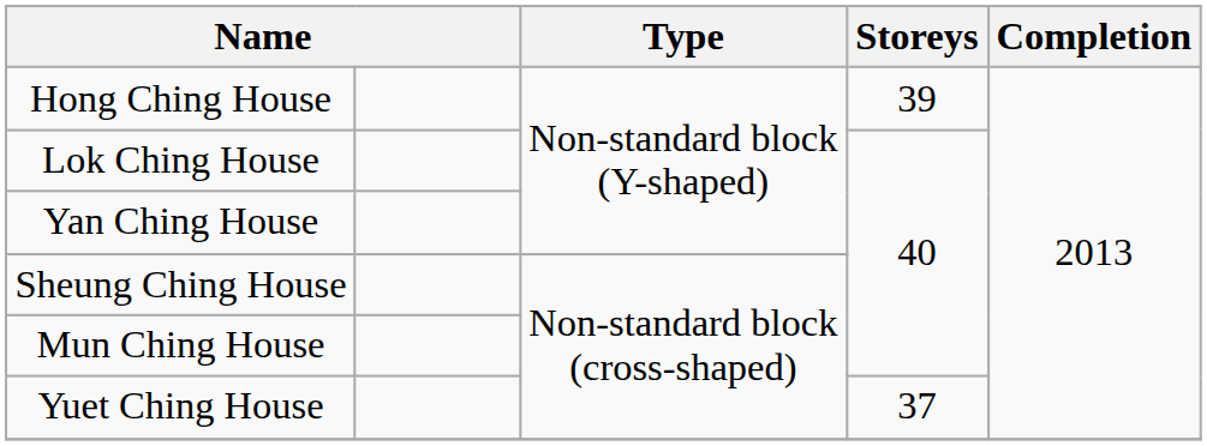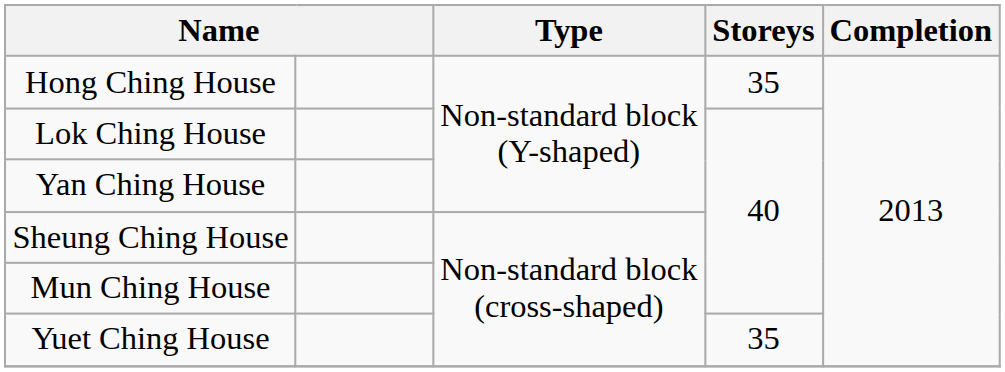Hong Ching House | Storeys: 39 -> 35
Yuet Ching House | Storeys: 37 -> 35
